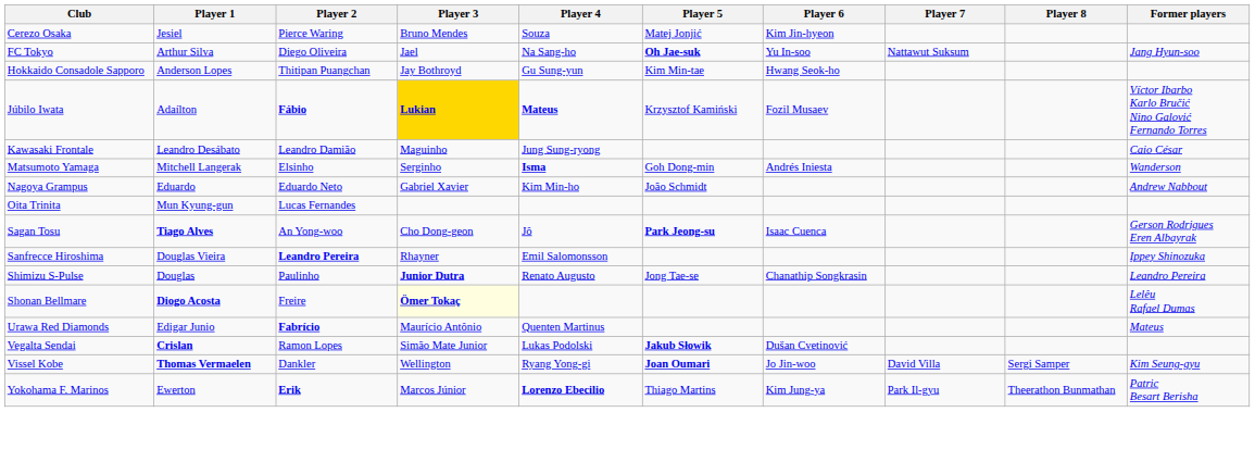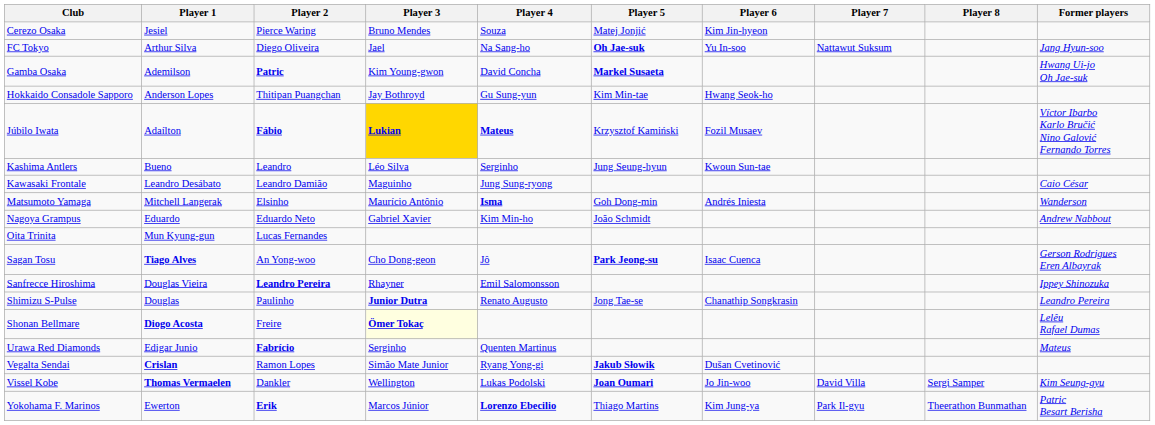+ row: Gamba Osaka | Ademilson | Patric | Kim Young-gwon | David Concha | Markel Susaeta | Hwang Ui-jo Oh Jae-suk
+ row: Kashima Antlers | Bueno | Leandro | Léo Silva | Serginho | Jung Seung-hyun | Kwoun Sun-tae
Matsumoto Yamaga | Player 3: Serginho -> Maurício Antônio
Urawa Red Diamonds | Player 3: Maurício Antônio -> Serginho
Vegalta Sendai | Player 4: Lukas Podolski -> Ryang Yong-gi
Vissel Kobe | Player 4: Ryang Yong-gi -> Lukas Podolski
